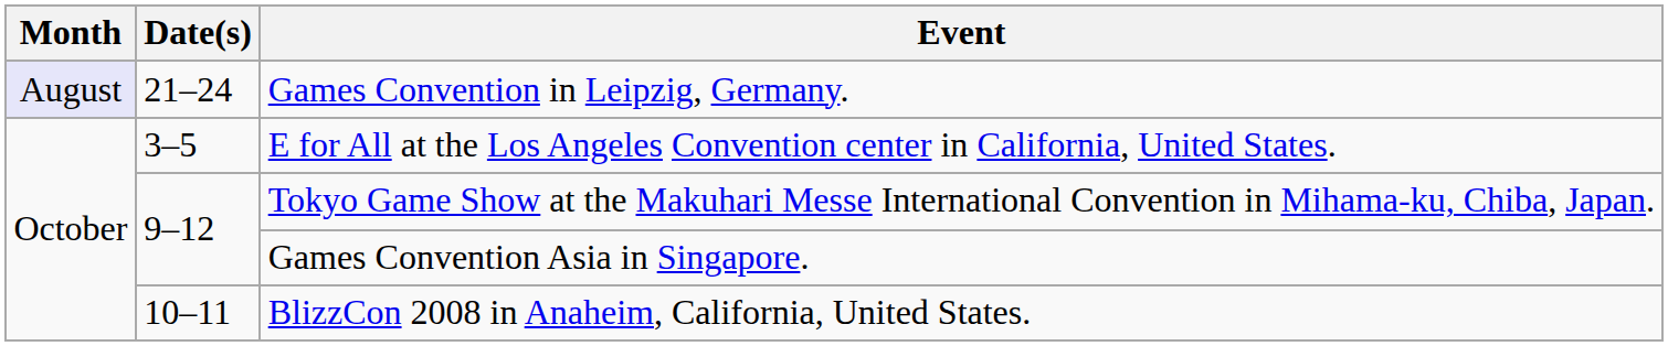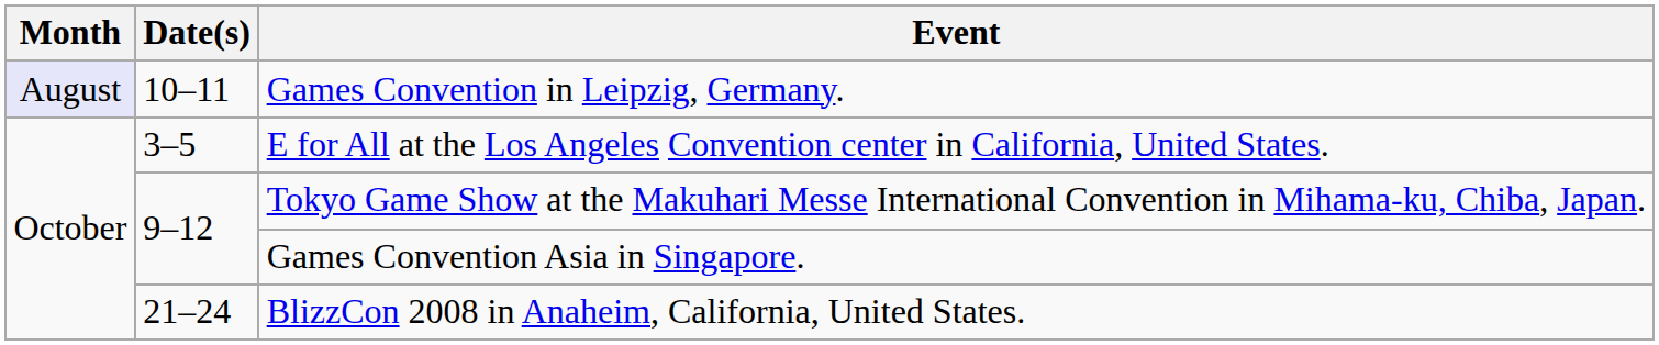Games Convention in Leipzig, Germany. | Date(s): 21–24 -> 10–11
BlizzCon 2008 in Anaheim, California, United States. | Date(s): 10–11 -> 21–24
